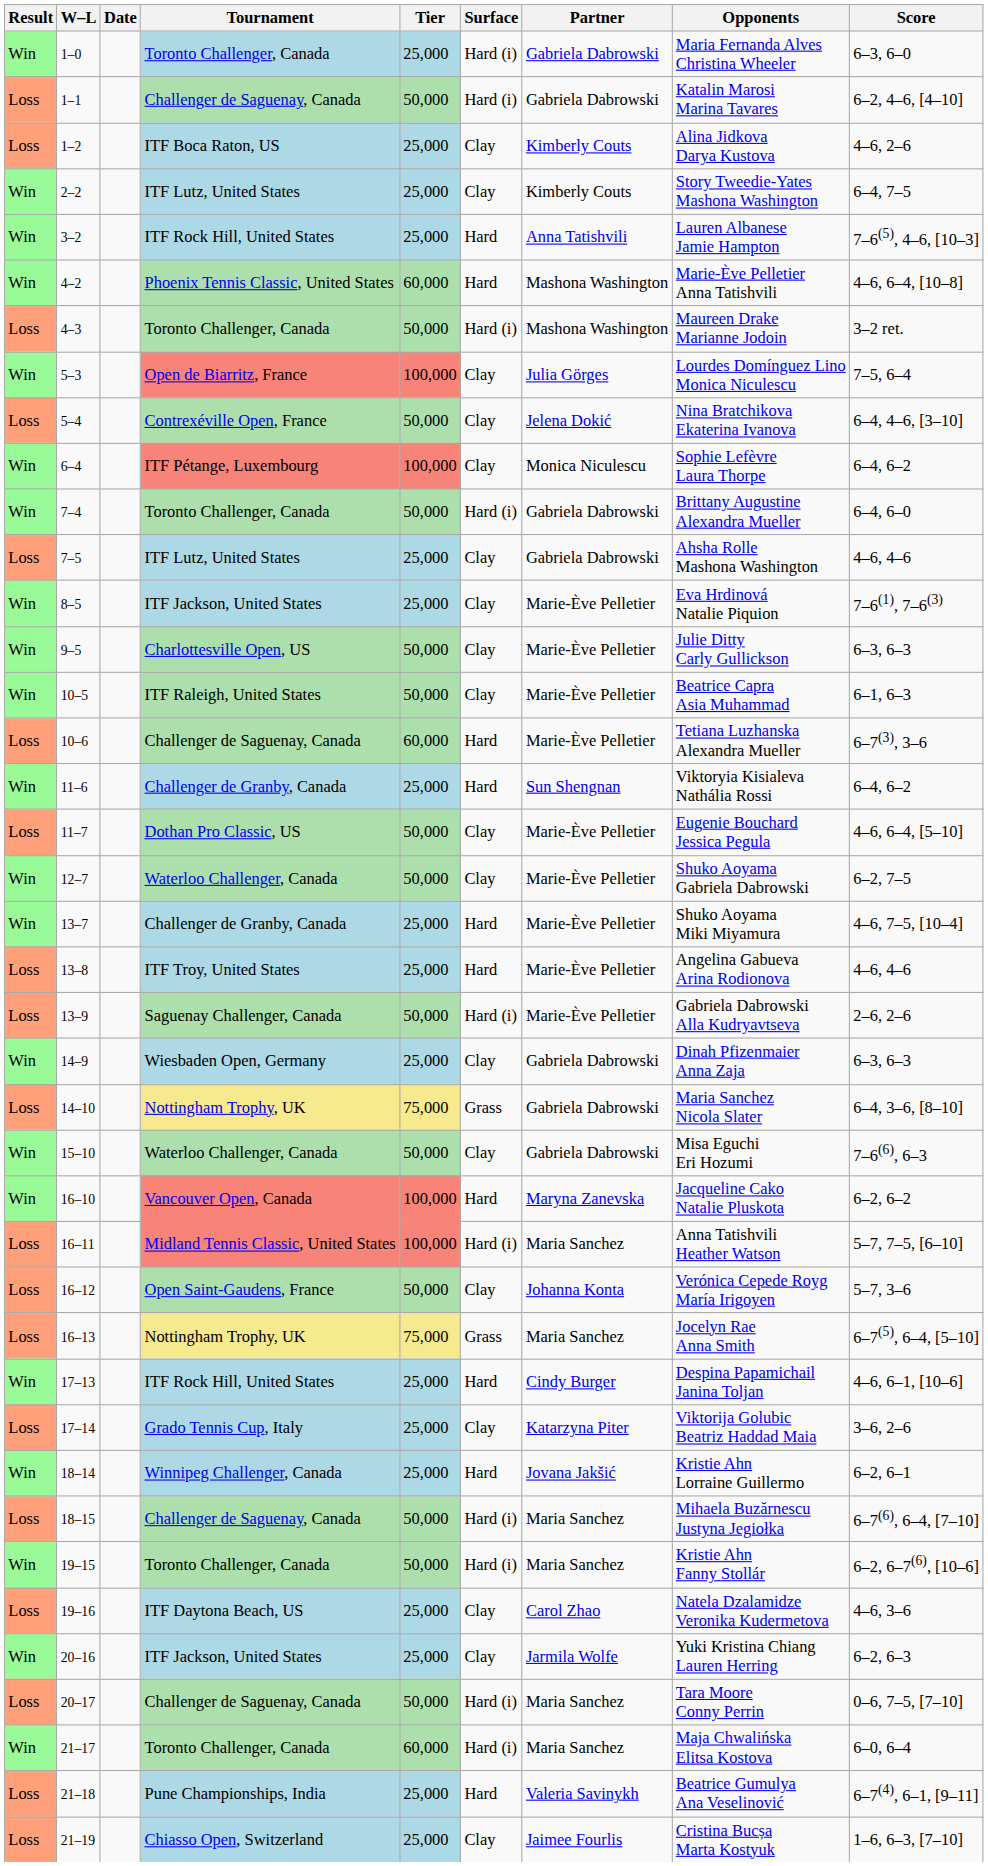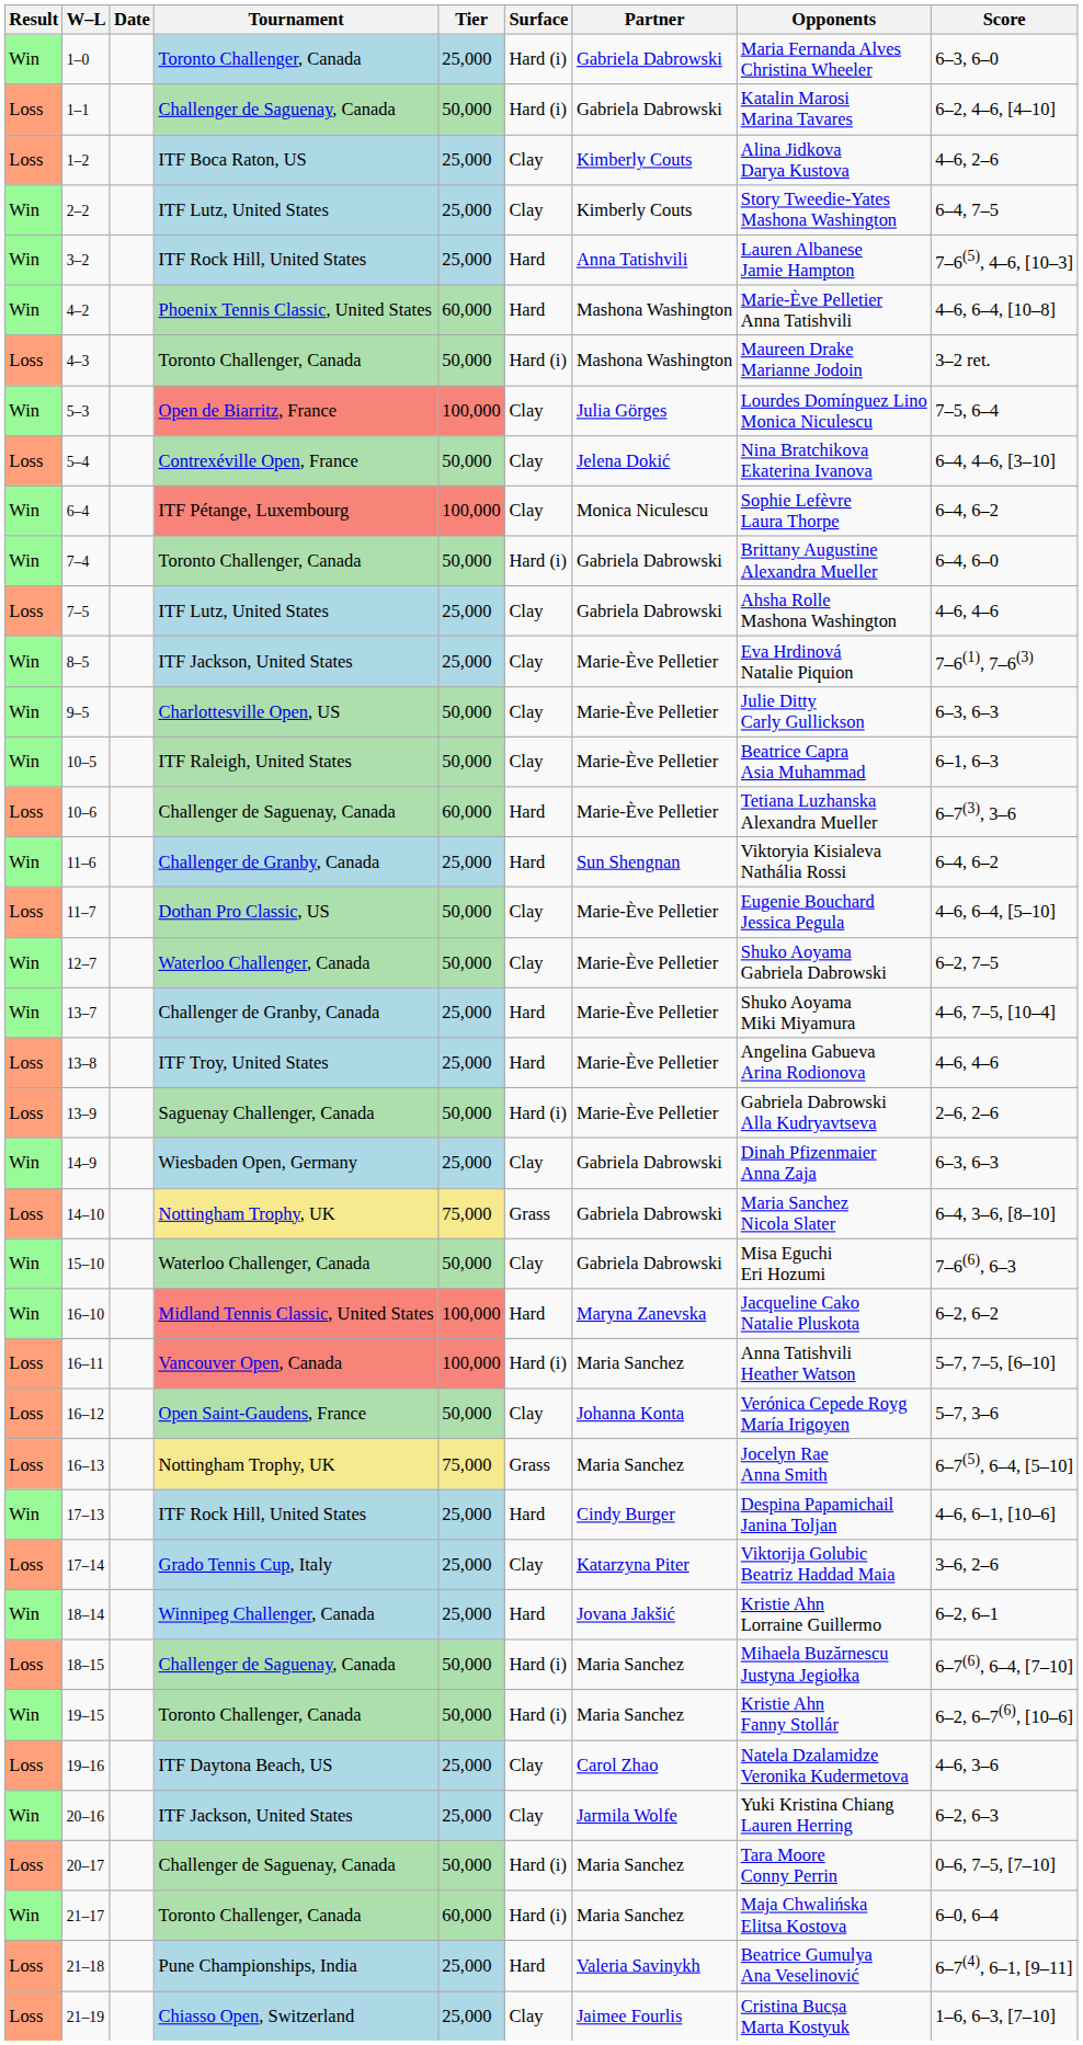16–10 | Tournament: Vancouver Open, Canada -> Midland Tennis Classic, United States
16–11 | Tournament: Midland Tennis Classic, United States -> Vancouver Open, Canada
